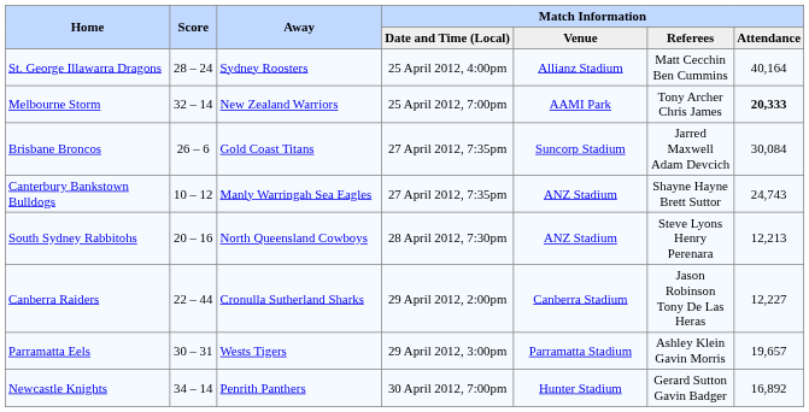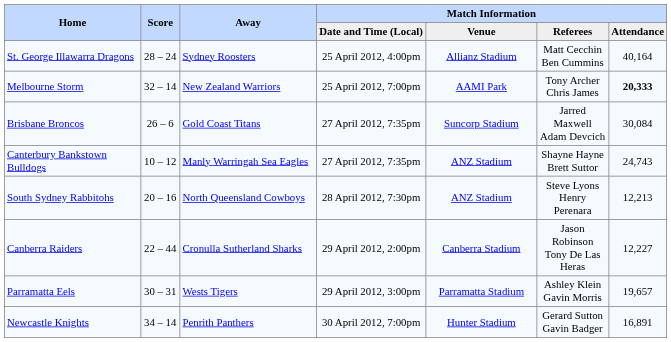Newcastle Knights | Match Information / Attendance: 16,892 -> 16,891
